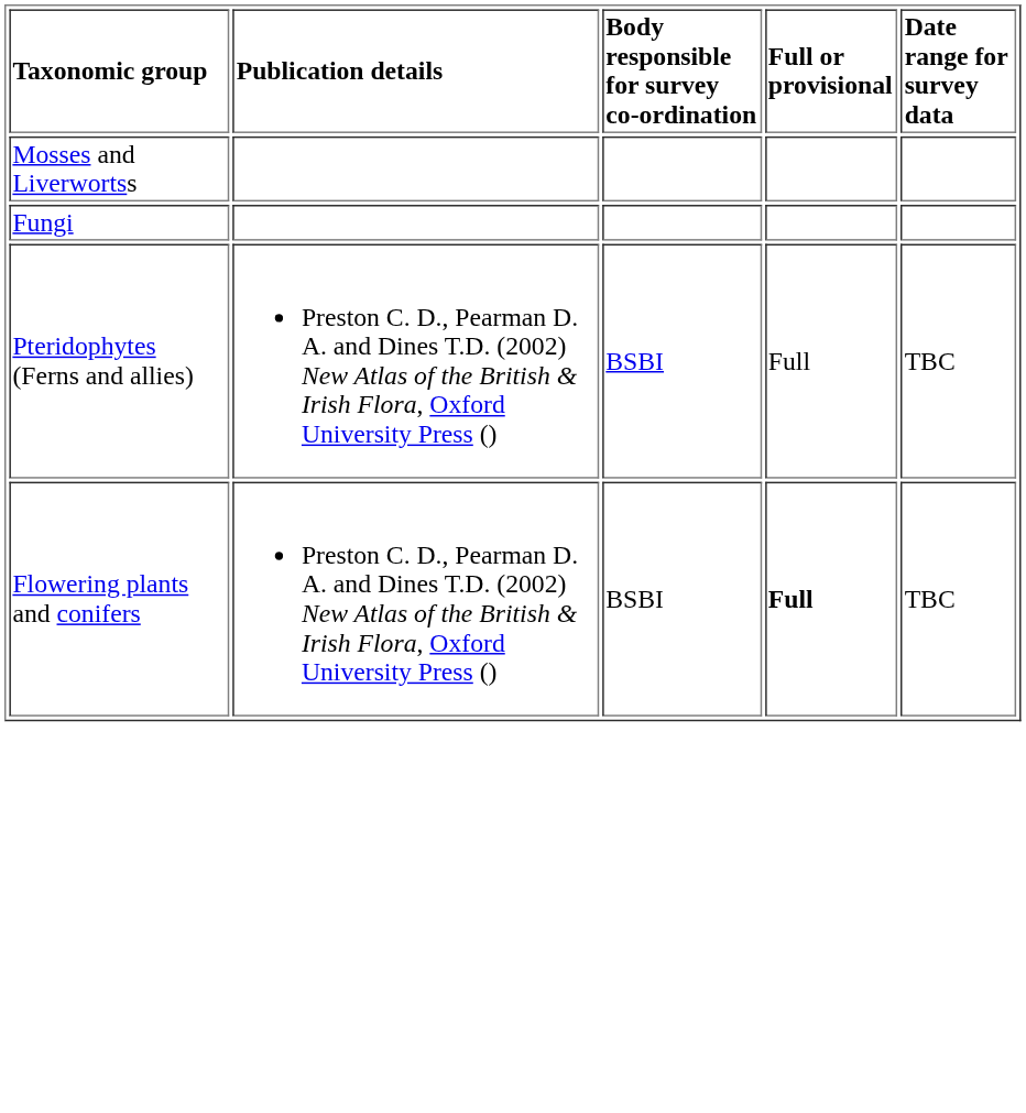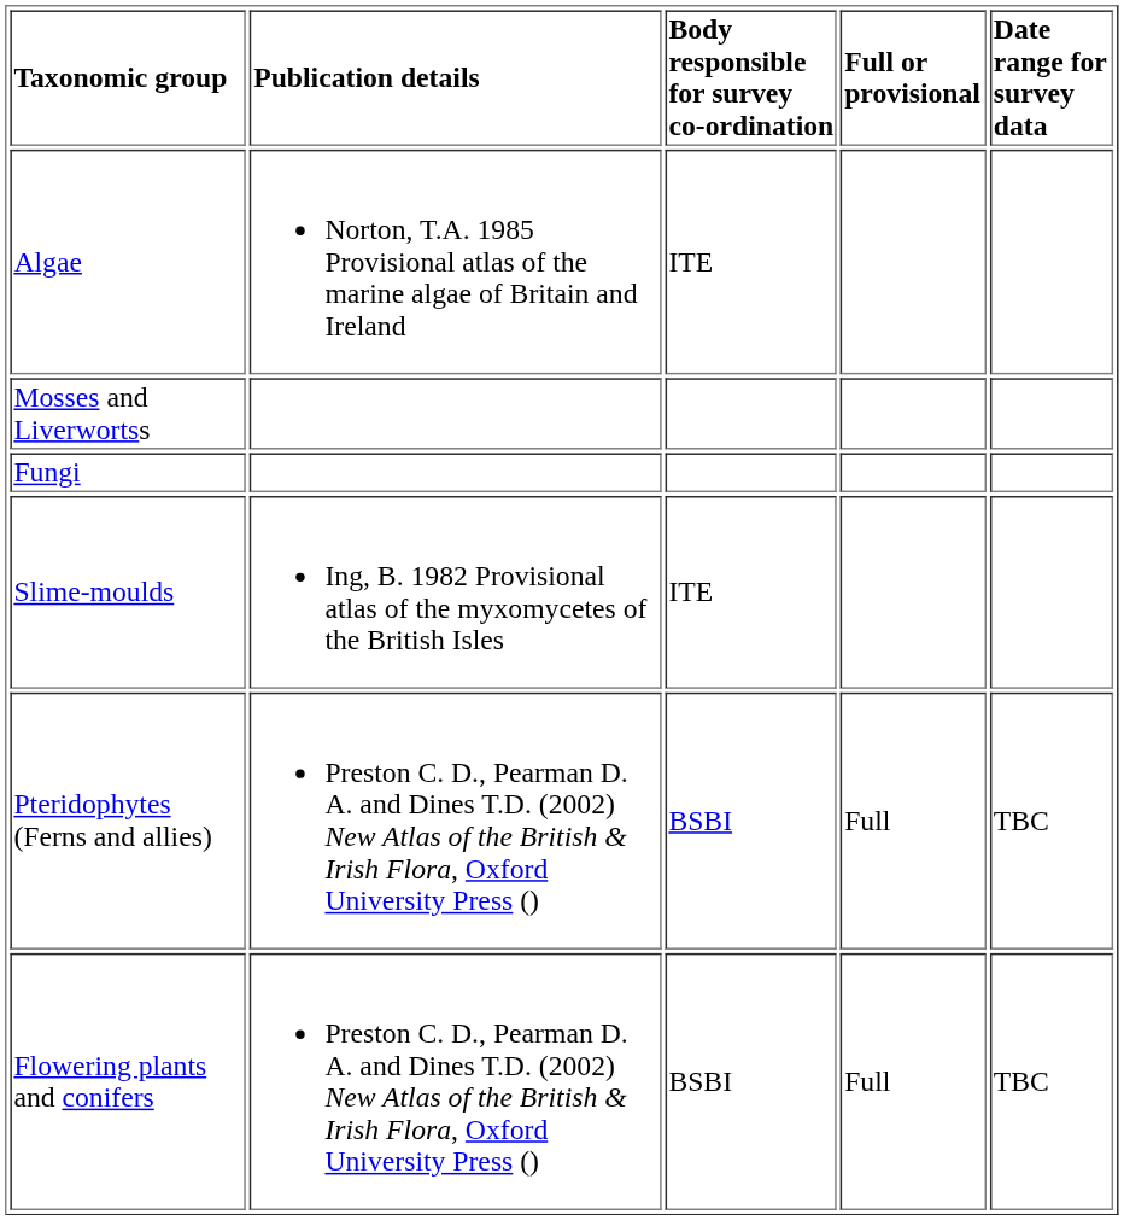+ row: Algae | Norton, T.A. 1985 Provisional atlas of the marine algae of Britain and Ireland | ITE
+ row: Slime-moulds | Ing, B. 1982 Provisional atlas of the myxomycetes of the British Isles | ITE
Flowering plants and conifers | Full or provisional: bold -> normal
